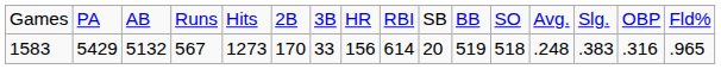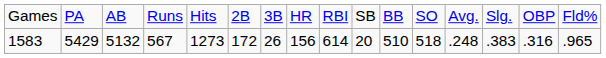1583 | column 6: 170 -> 172
1583 | column 7: 33 -> 26
1583 | column 11: 519 -> 510
